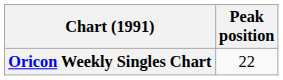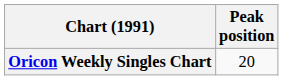Oricon Weekly Singles Chart | Peak position: 22 -> 20
